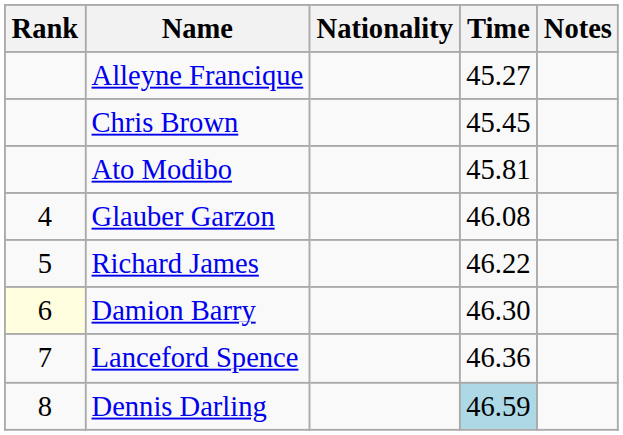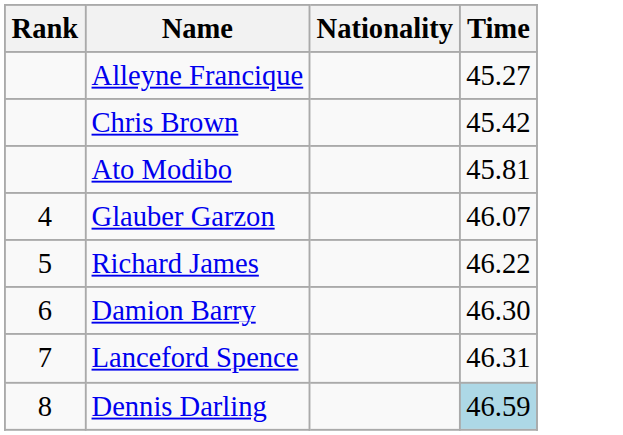- column: Notes
Chris Brown | Time: 45.45 -> 45.42
Glauber Garzon | Time: 46.08 -> 46.07
Damion Barry | Rank: lightyellow background -> no background
Lanceford Spence | Time: 46.36 -> 46.31
